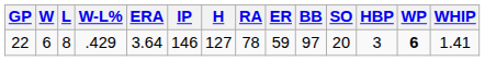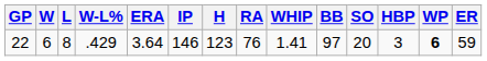columns swapped: ER <-> WHIP
22 | H: 127 -> 123
22 | RA: 78 -> 76
